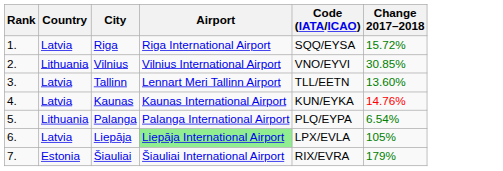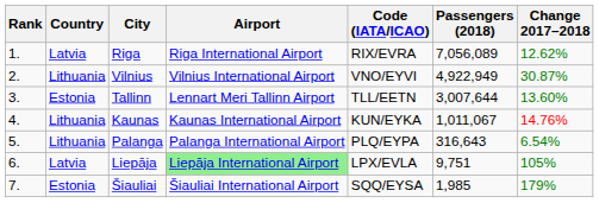+ column: Passengers (2018) | 7,056,089 | 4,922,949 | 3,007,644 | 1,011,067 | 316,643 | 9,751 | 1,985
Riga | Code (IATA/ICAO): SQQ/EYSA -> RIX/EVRA
Riga | Change 2017–2018: 15.72% -> 12.62%
Vilnius | Change 2017–2018: 30.85% -> 30.87%
Tallinn | Country: Latvia -> Estonia
Kaunas | Country: Latvia -> Lithuania
Šiauliai | Code (IATA/ICAO): RIX/EVRA -> SQQ/EYSA
